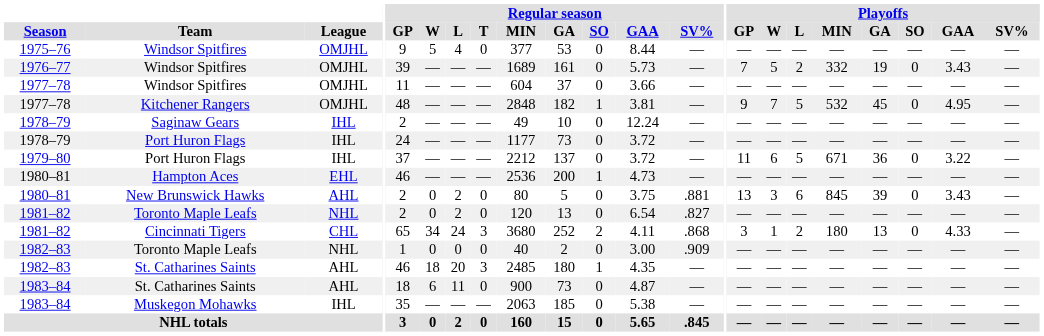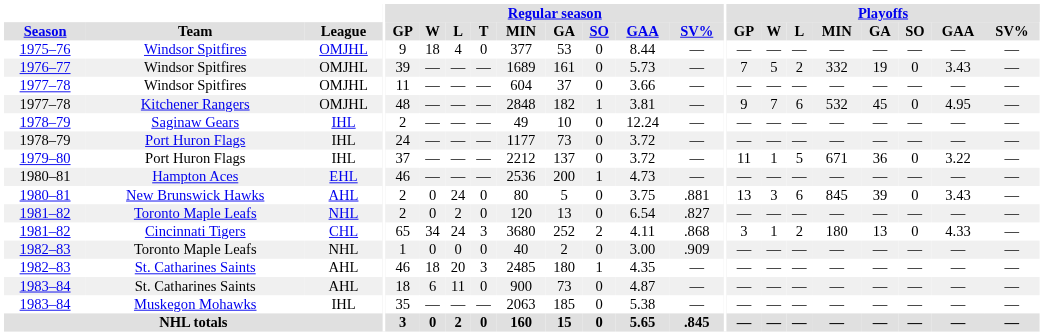1975–76 / Windsor Spitfires | Regular season / W: 5 -> 18
Kitchener Rangers | Playoffs / L: 5 -> 6
1979–80 / Port Huron Flags | Playoffs / W: 6 -> 1
New Brunswick Hawks | Regular season / L: 2 -> 24
